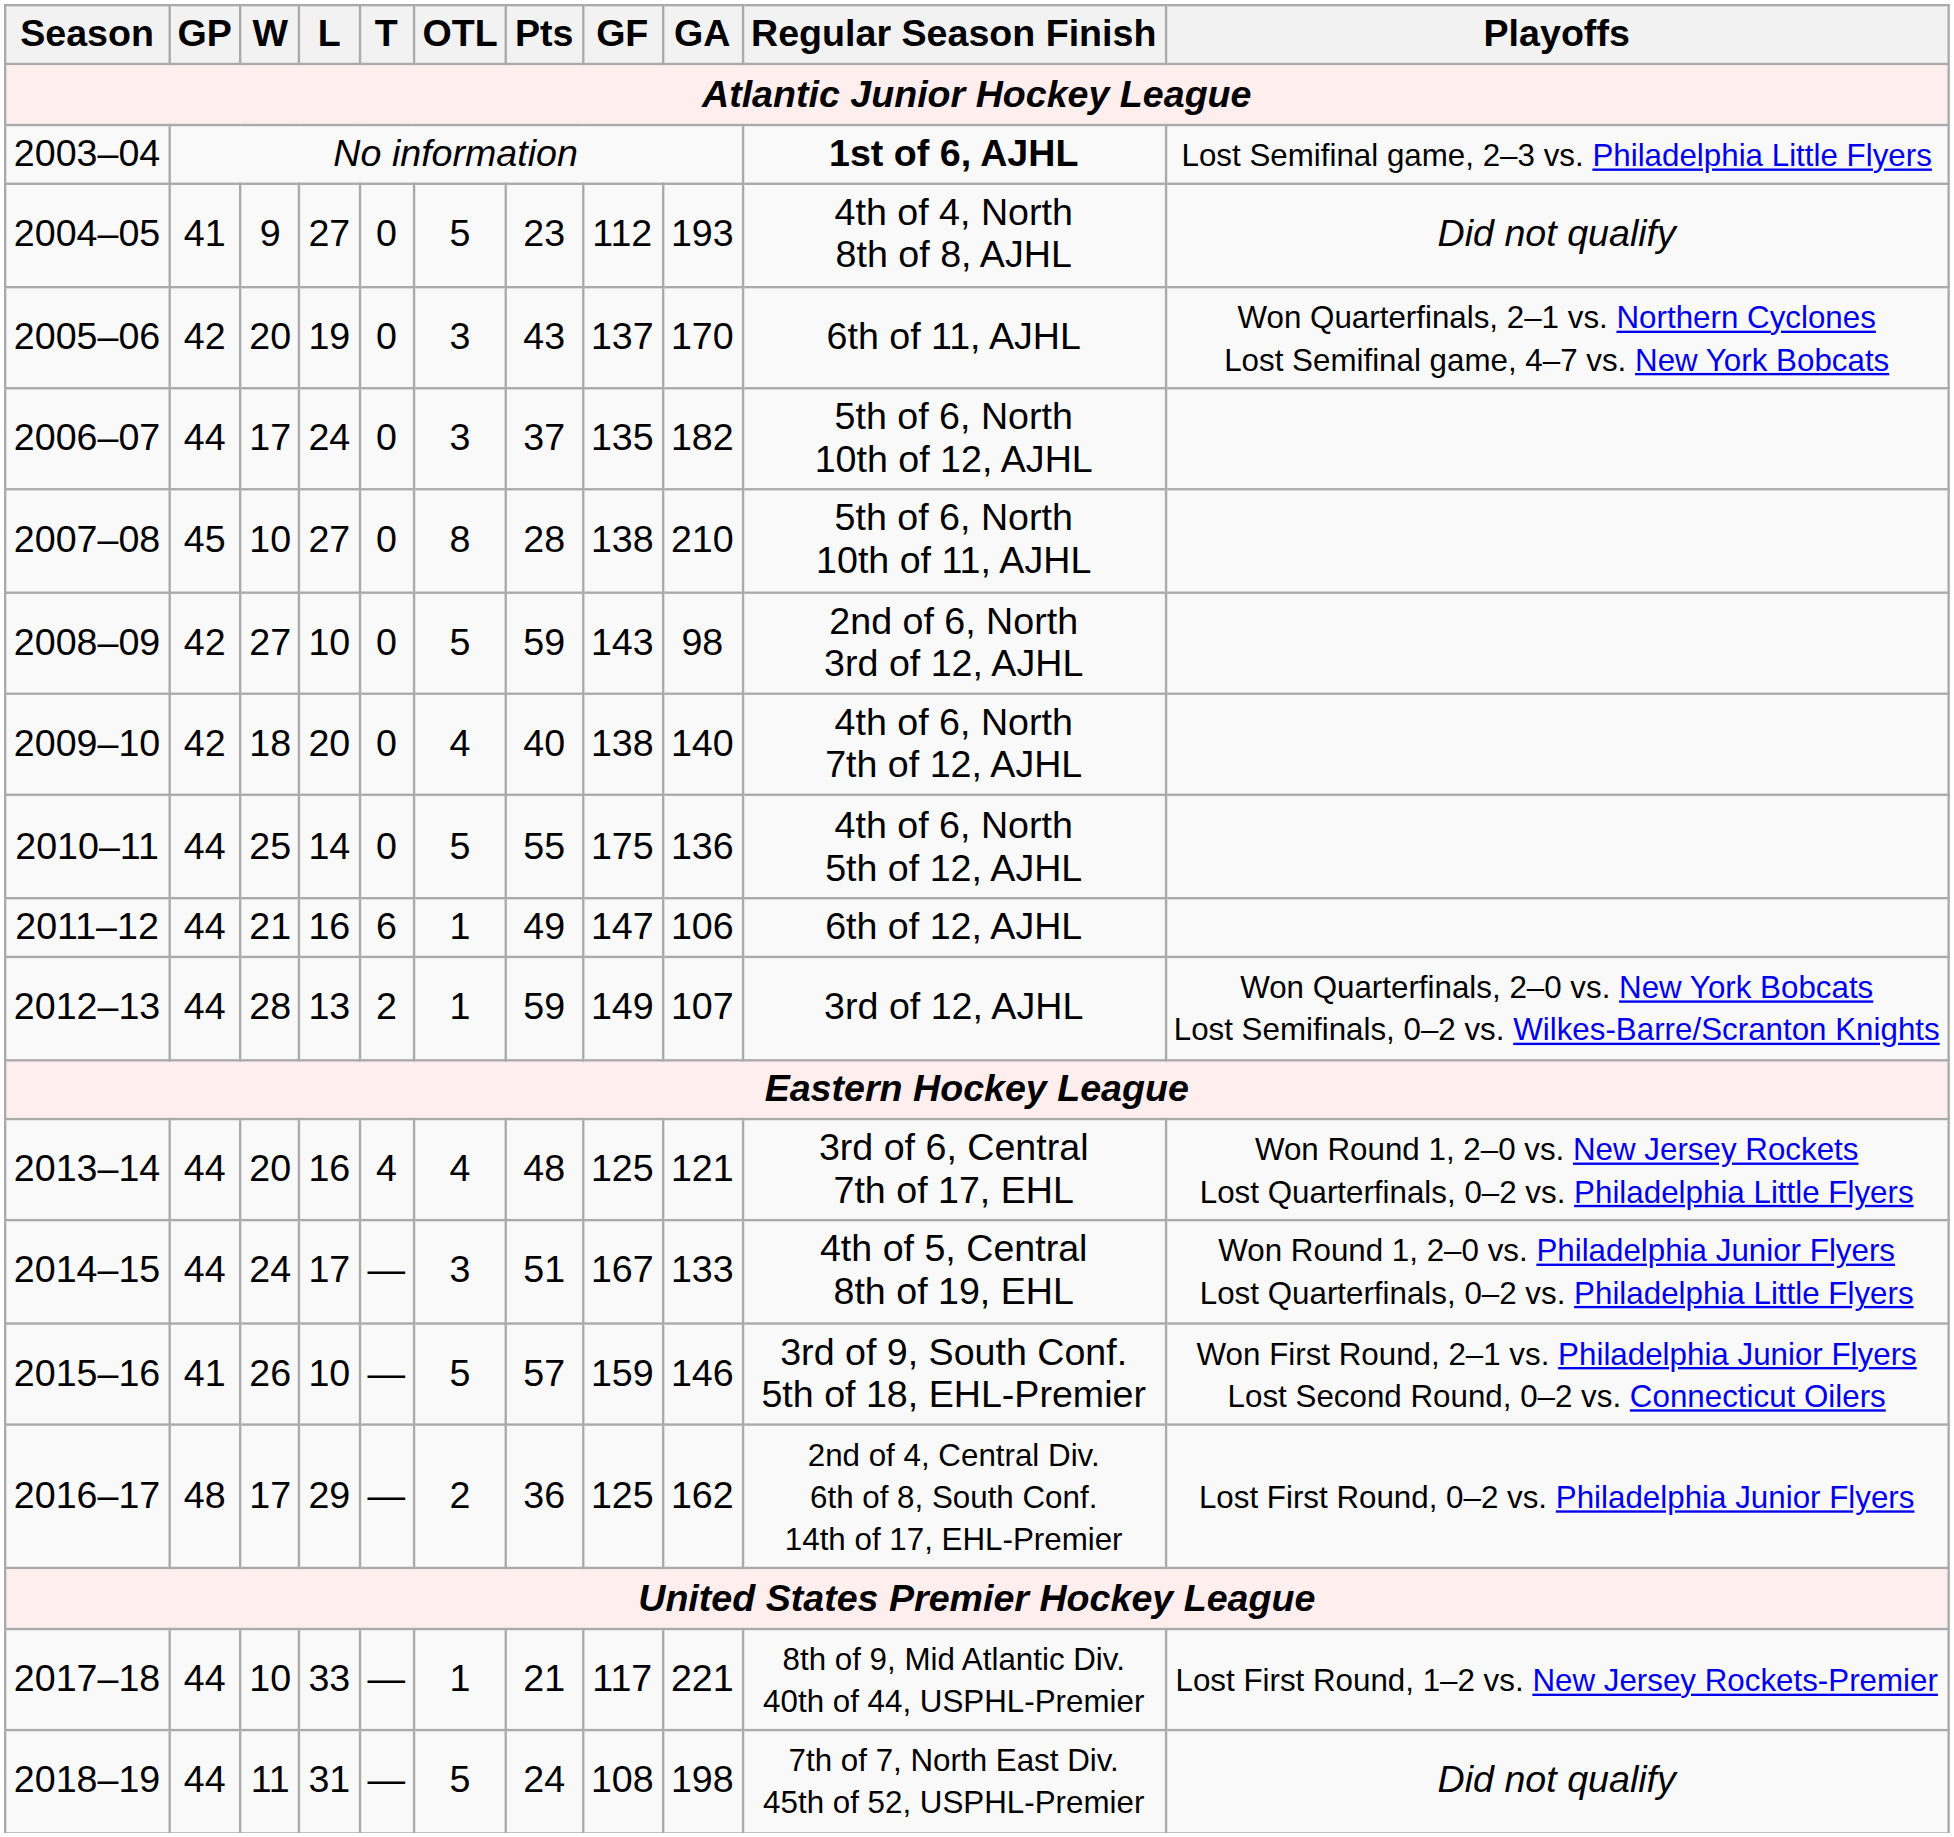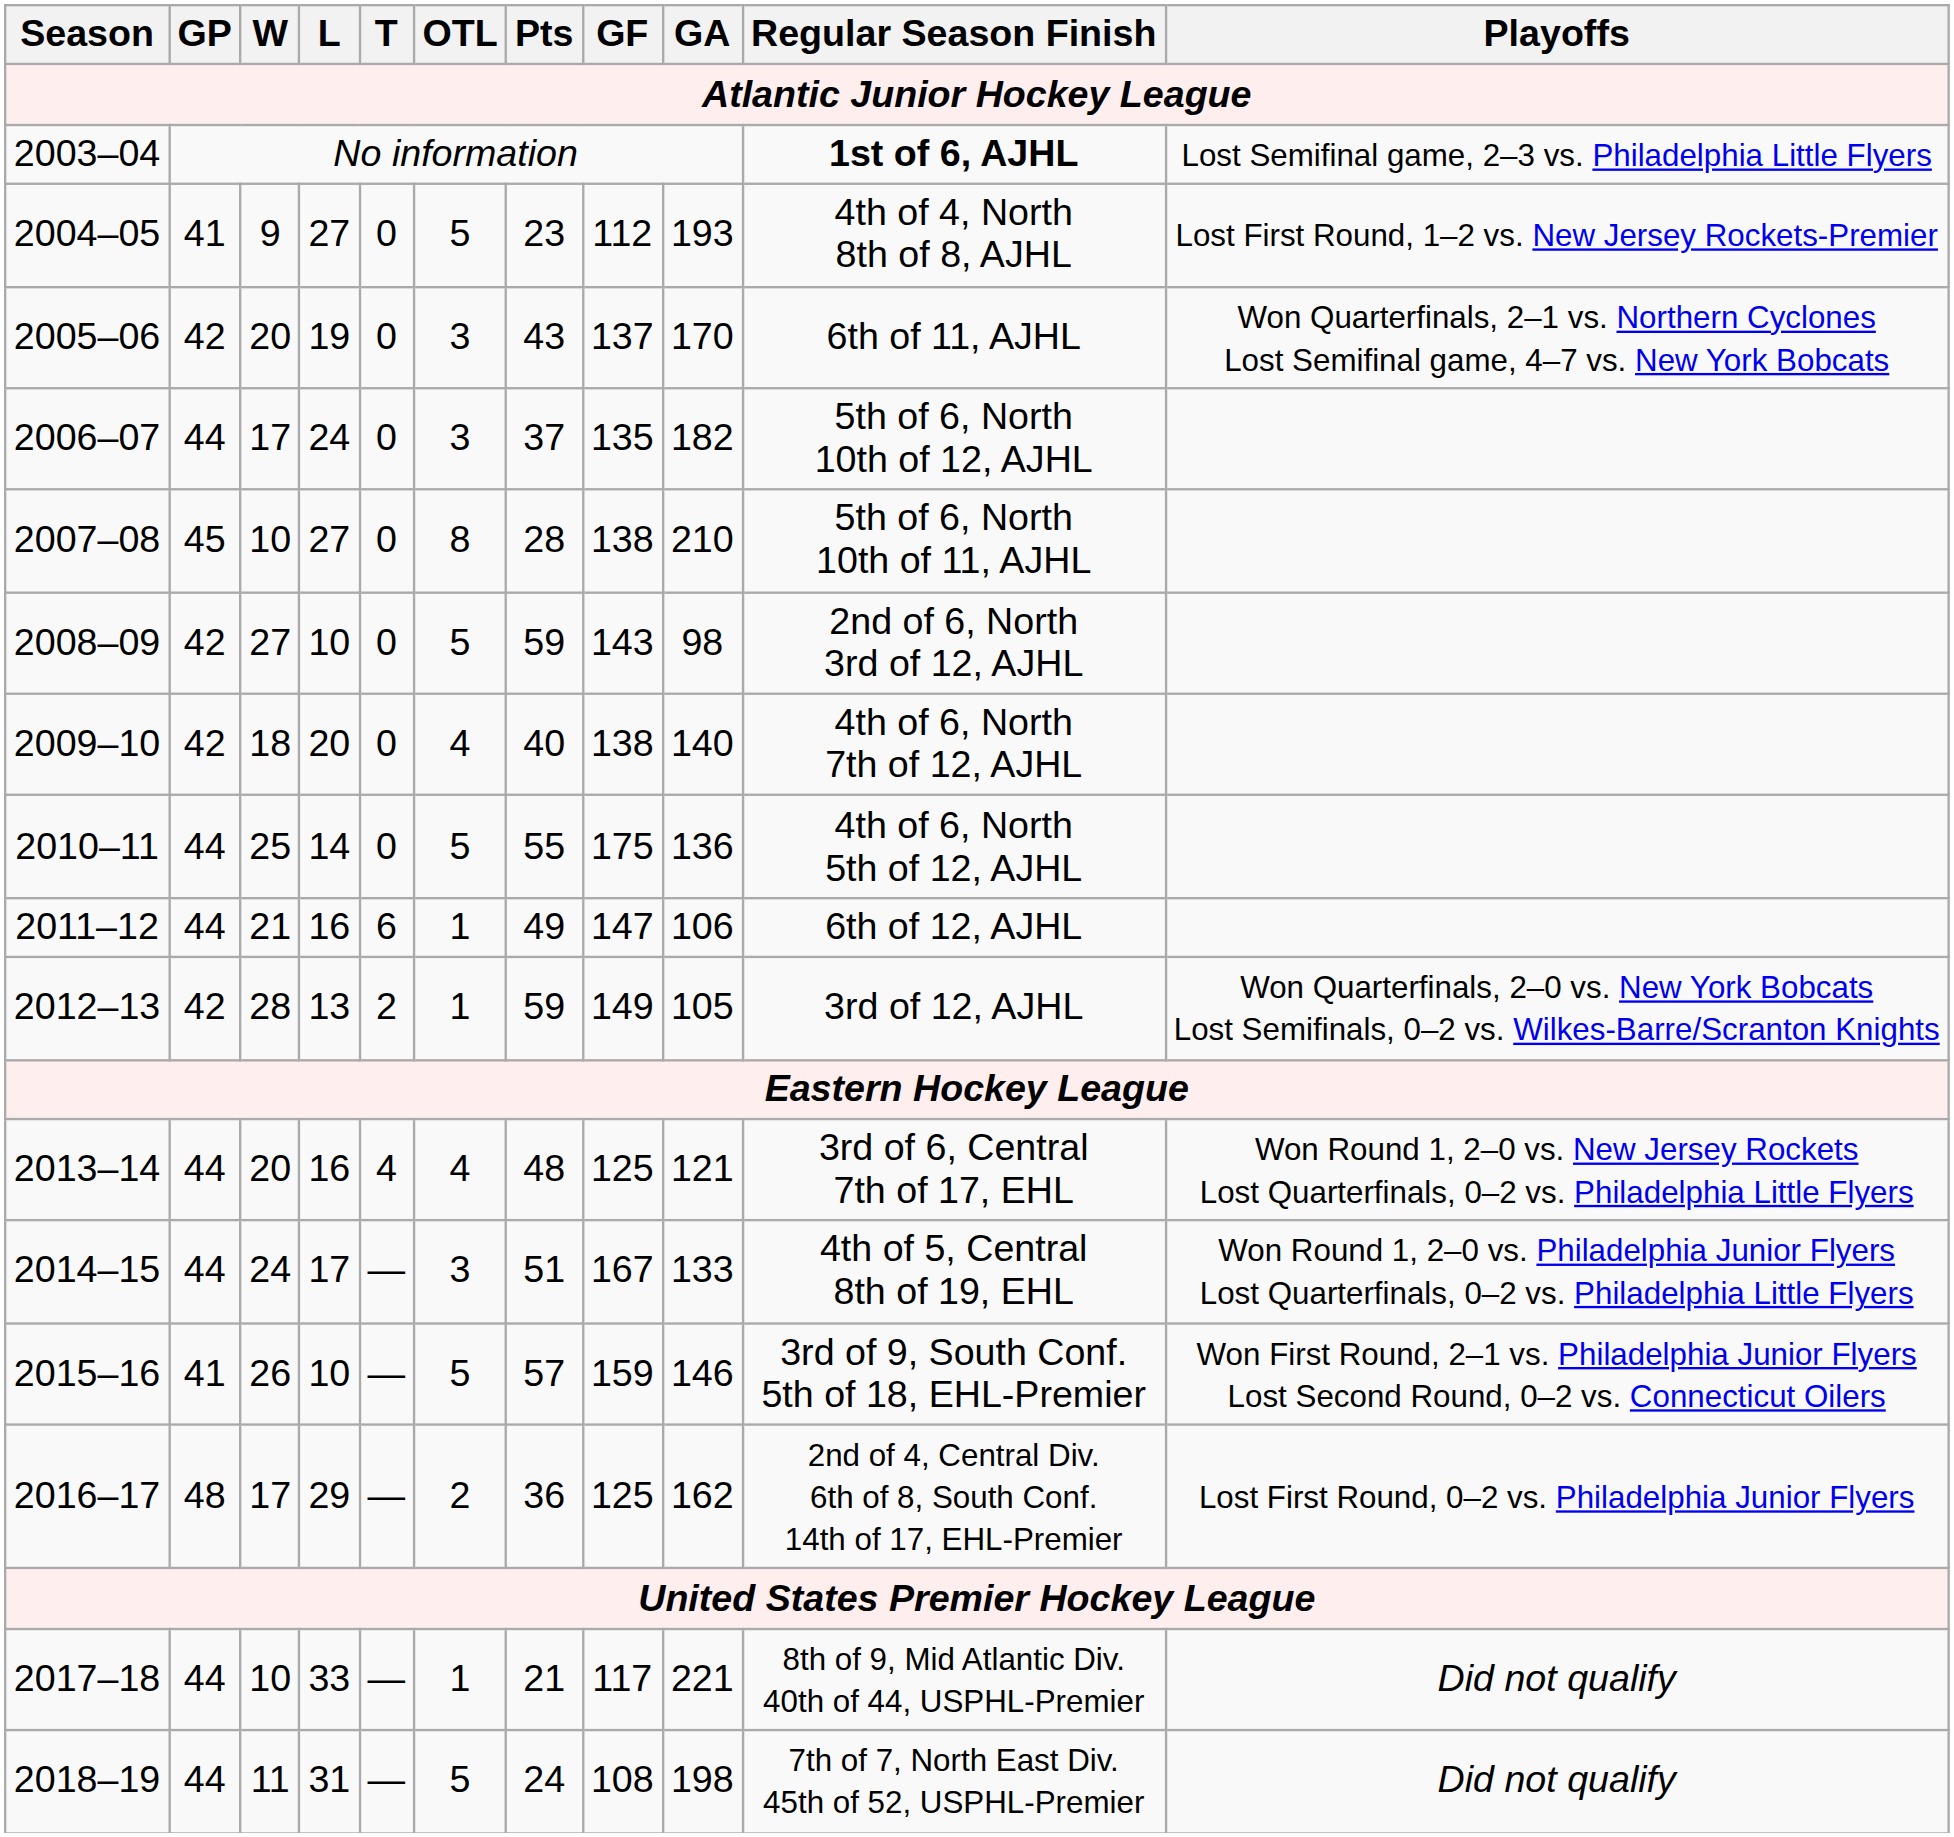2004–05 | Playoffs: Did not qualify -> Lost First Round, 1–2 vs. New Jersey Rockets-Premier
2012–13 | GP: 44 -> 42
2012–13 | GA: 107 -> 105
2017–18 | Playoffs: Lost First Round, 1–2 vs. New Jersey Rockets-Premier -> Did not qualify
